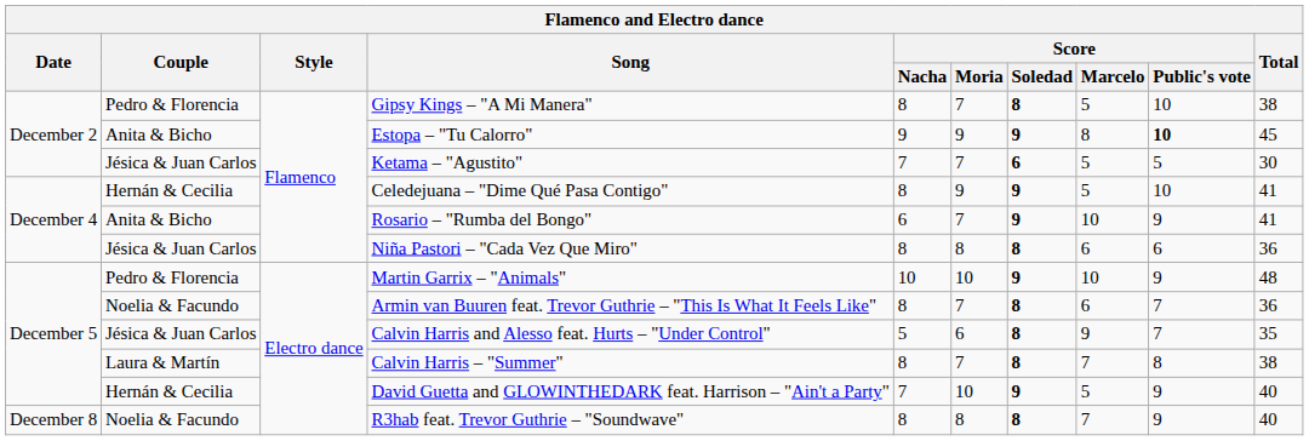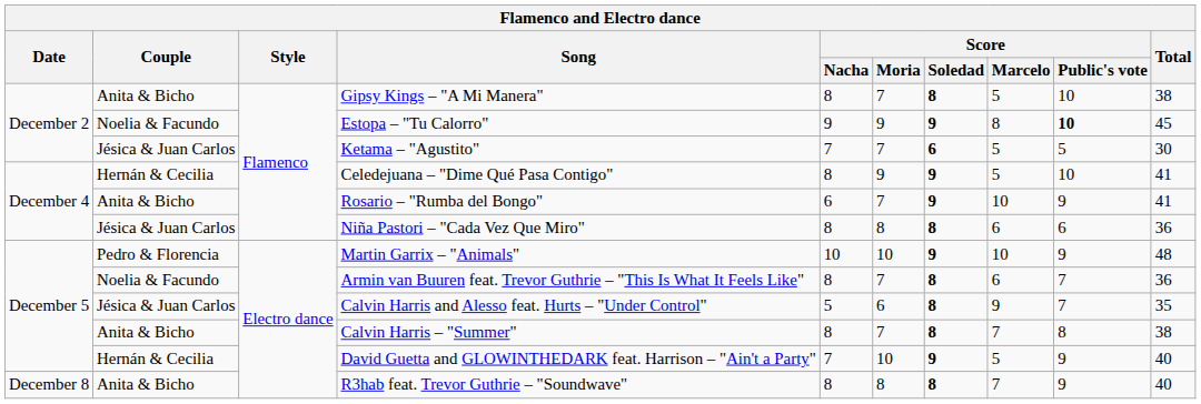Gipsy Kings – "A Mi Manera" | Couple: Pedro & Florencia -> Anita & Bicho
Estopa – "Tu Calorro" | Couple: Anita & Bicho -> Noelia & Facundo
Calvin Harris – "Summer" | Couple: Laura & Martín -> Anita & Bicho
R3hab feat. Trevor Guthrie – "Soundwave" | Couple: Noelia & Facundo -> Anita & Bicho
